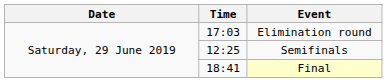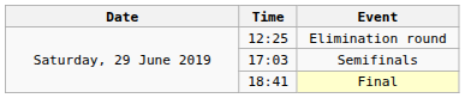Elimination round | Time: 17:03 -> 12:25
Semifinals | Time: 12:25 -> 17:03
